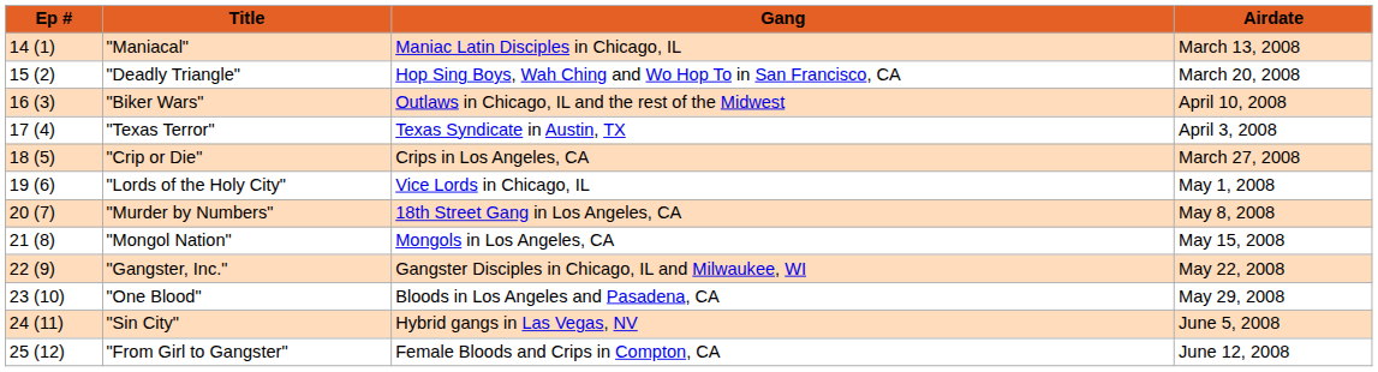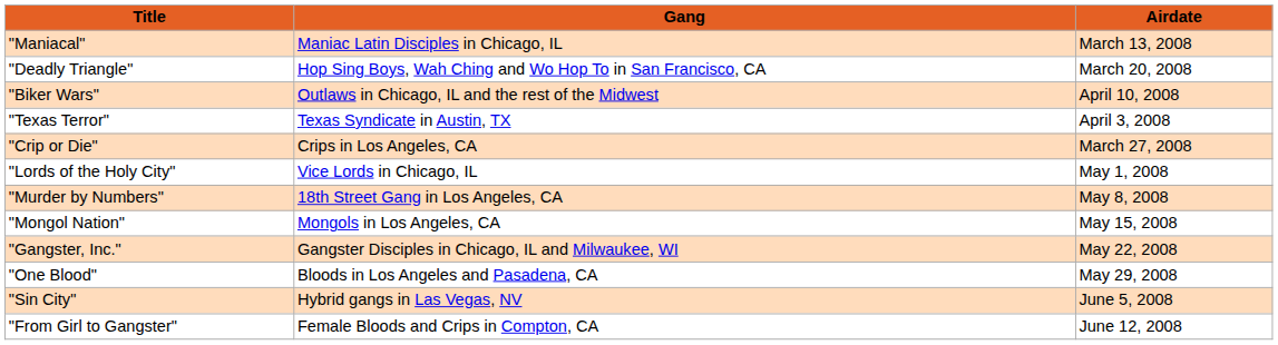- column: Ep # | 14 (1) | 15 (2) | 16 (3) | 17 (4) | 18 (5) | 19 (6) | 20 (7) | 21 (8) | 22 (9) | 23 (10) | 24 (11) | 25 (12)
